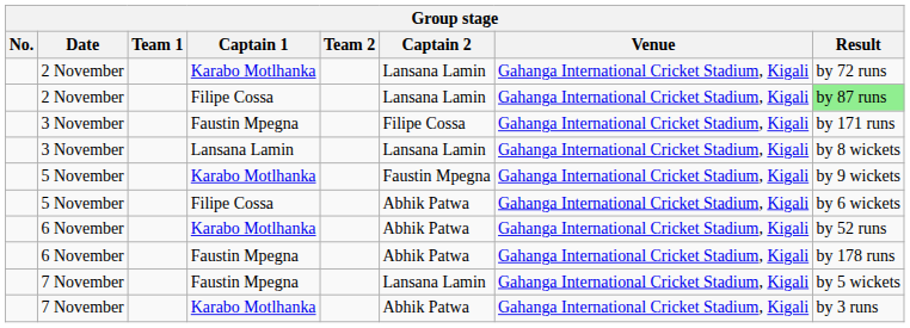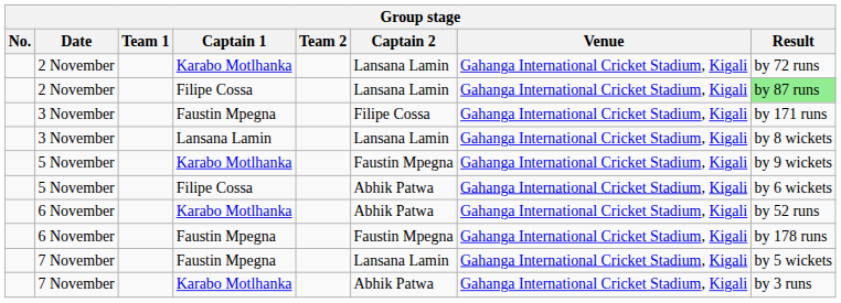6 November / Faustin Mpegna | Captain 2: Abhik Patwa -> Faustin Mpegna
